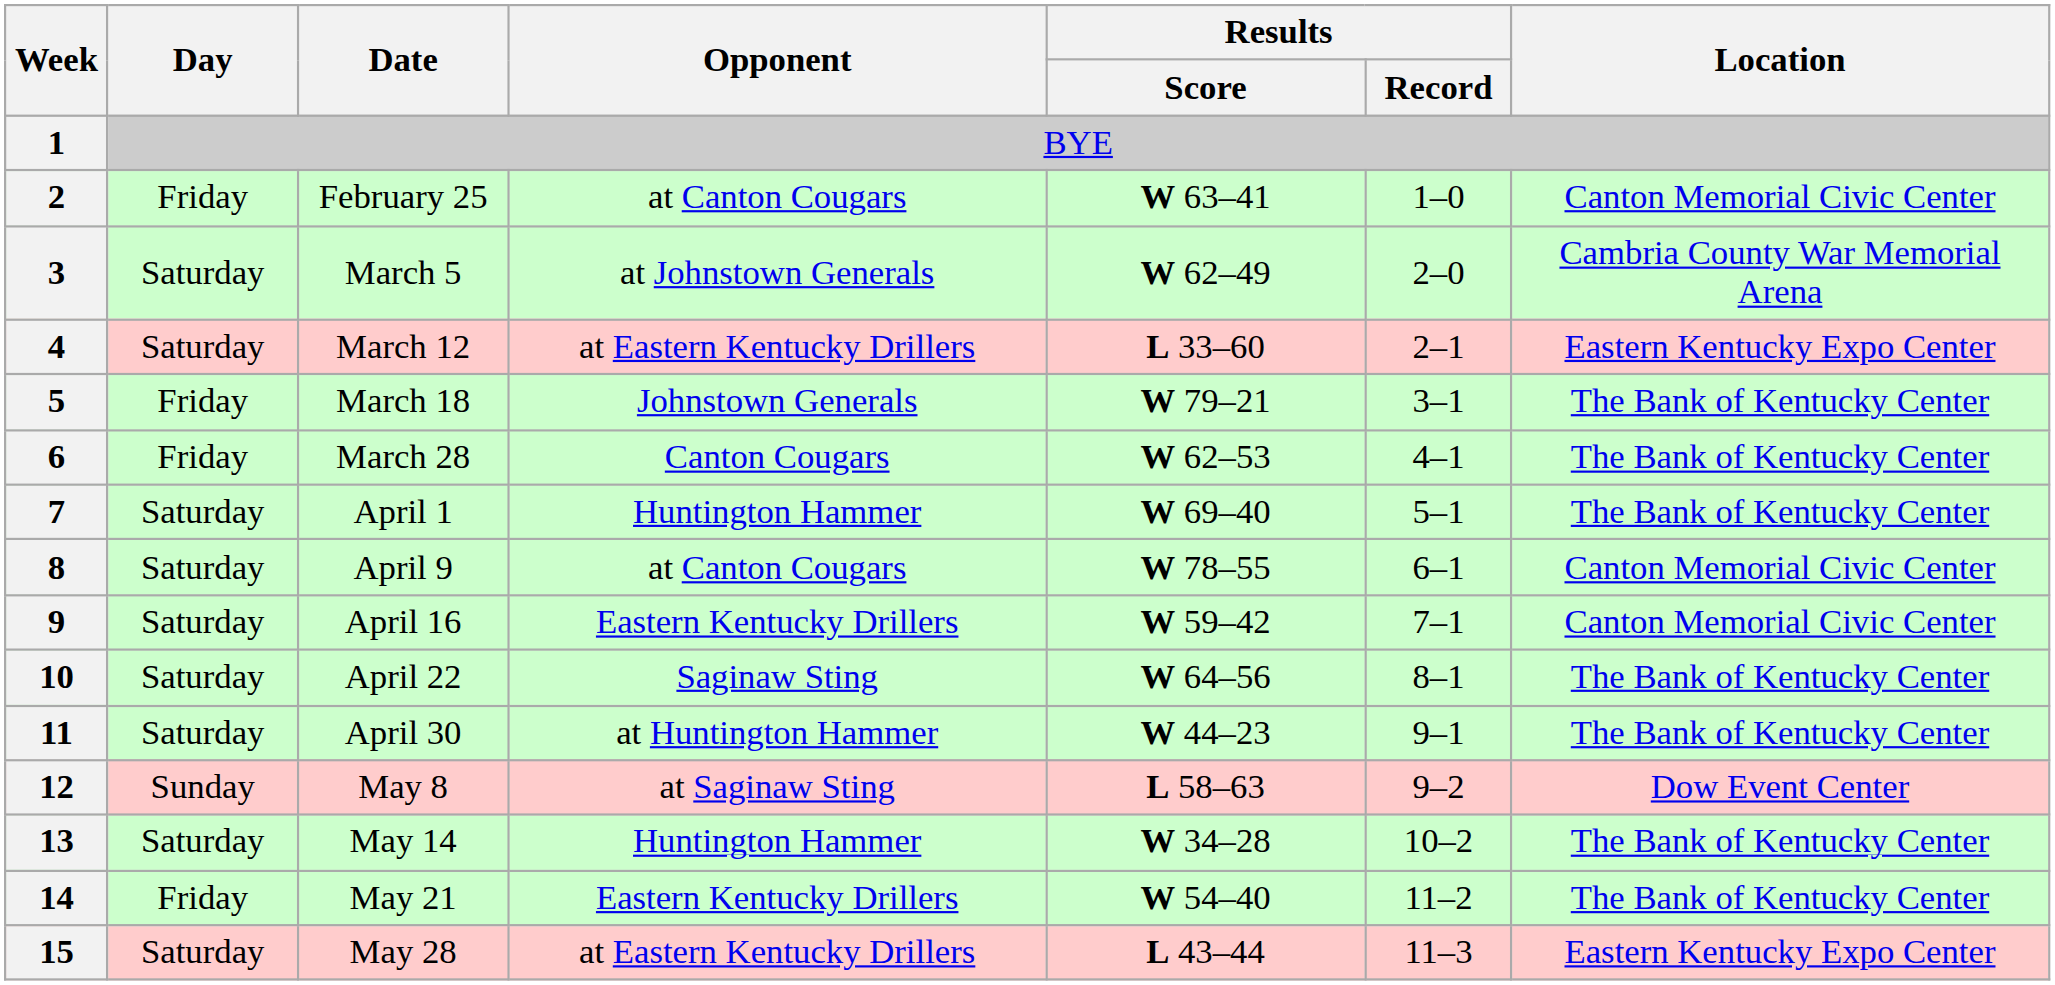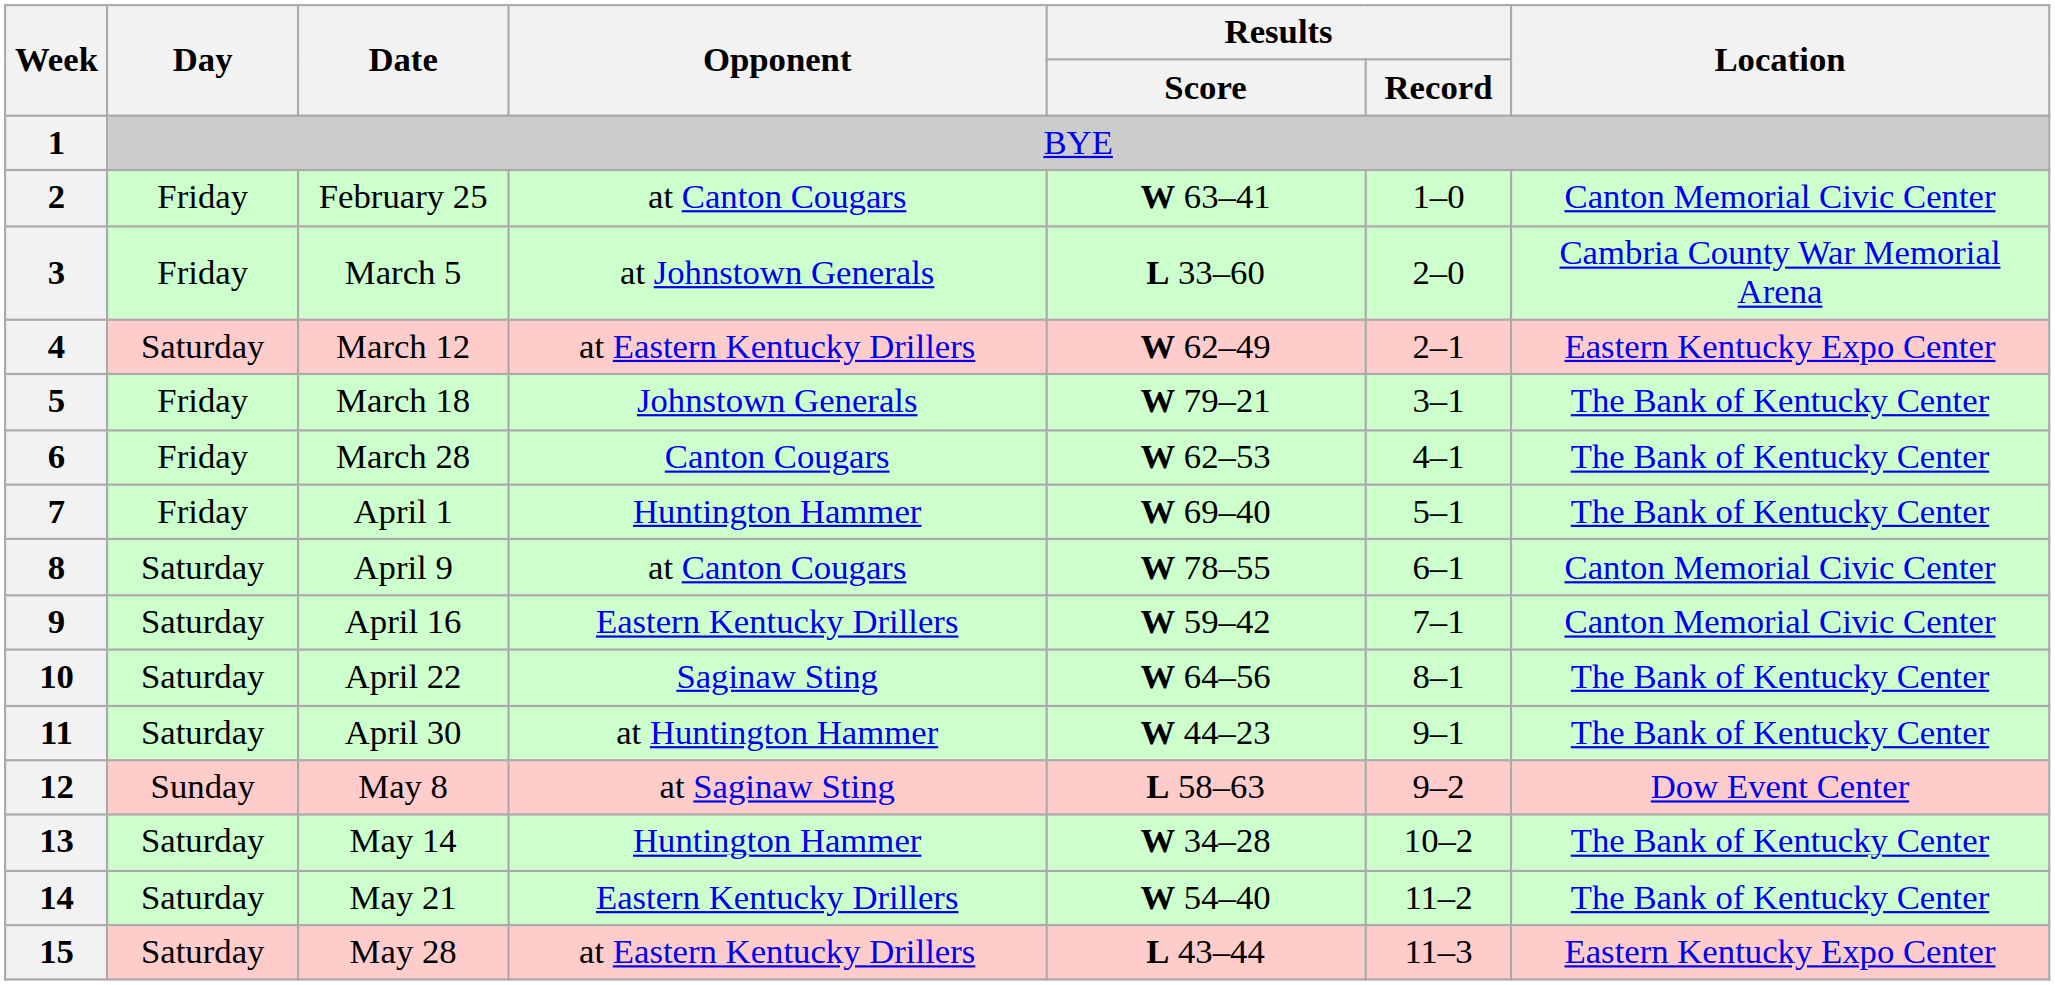3 | Day: Saturday -> Friday
3 | Results / Score: W 62–49 -> L 33–60
4 | Results / Score: L 33–60 -> W 62–49
7 | Day: Saturday -> Friday
14 | Day: Friday -> Saturday
